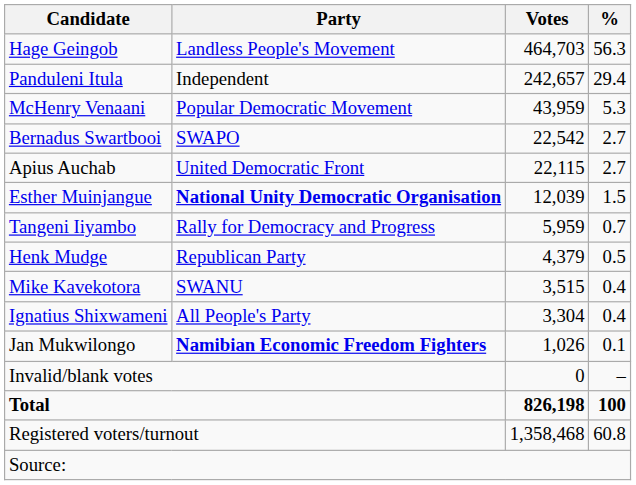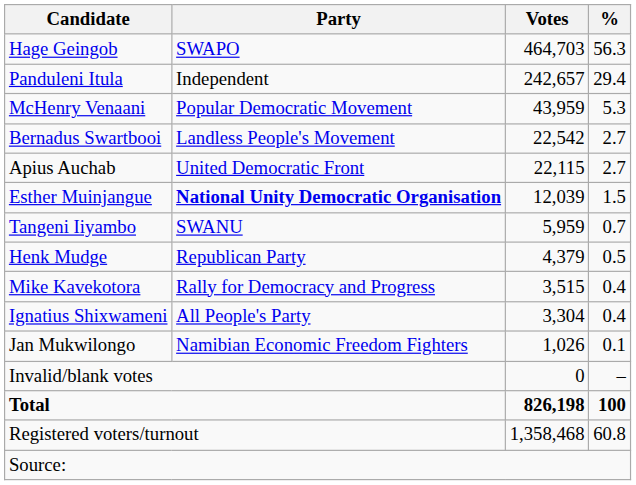Hage Geingob | Party: Landless People's Movement -> SWAPO
Bernadus Swartbooi | Party: SWAPO -> Landless People's Movement
Tangeni Iiyambo | Party: Rally for Democracy and Progress -> SWANU
Mike Kavekotora | Party: SWANU -> Rally for Democracy and Progress
Jan Mukwilongo | Party: bold -> normal
